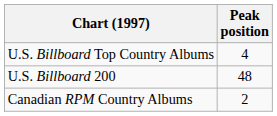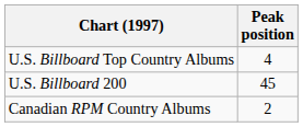U.S. Billboard 200 | Peak position: 48 -> 45
